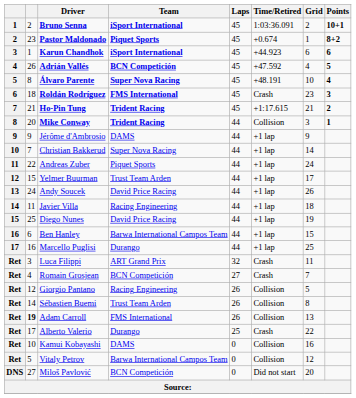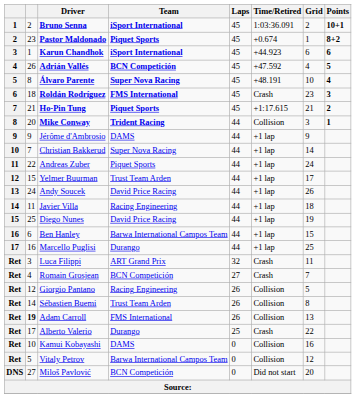Ho-Pin Tung | Team: Trident Racing -> Piquet Sports
